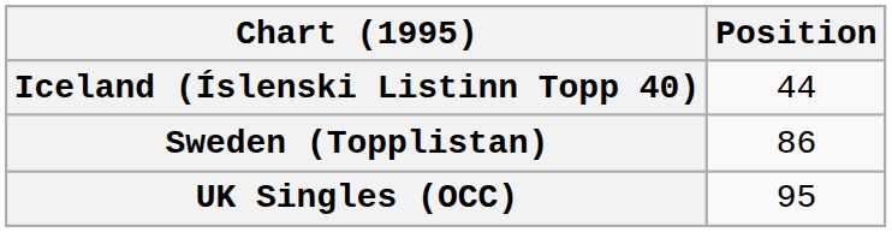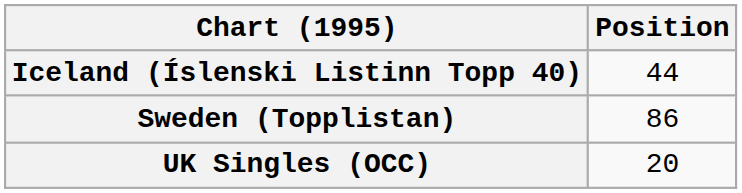UK Singles (OCC) | Position: 95 -> 20
